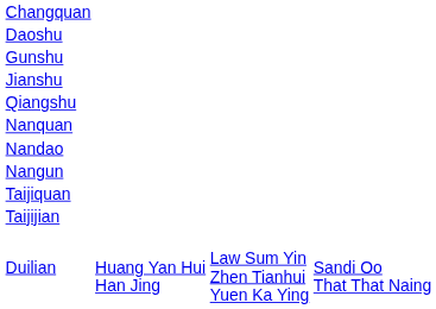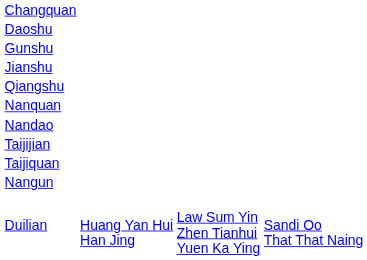rows swapped: Nangun <-> Taijijian
